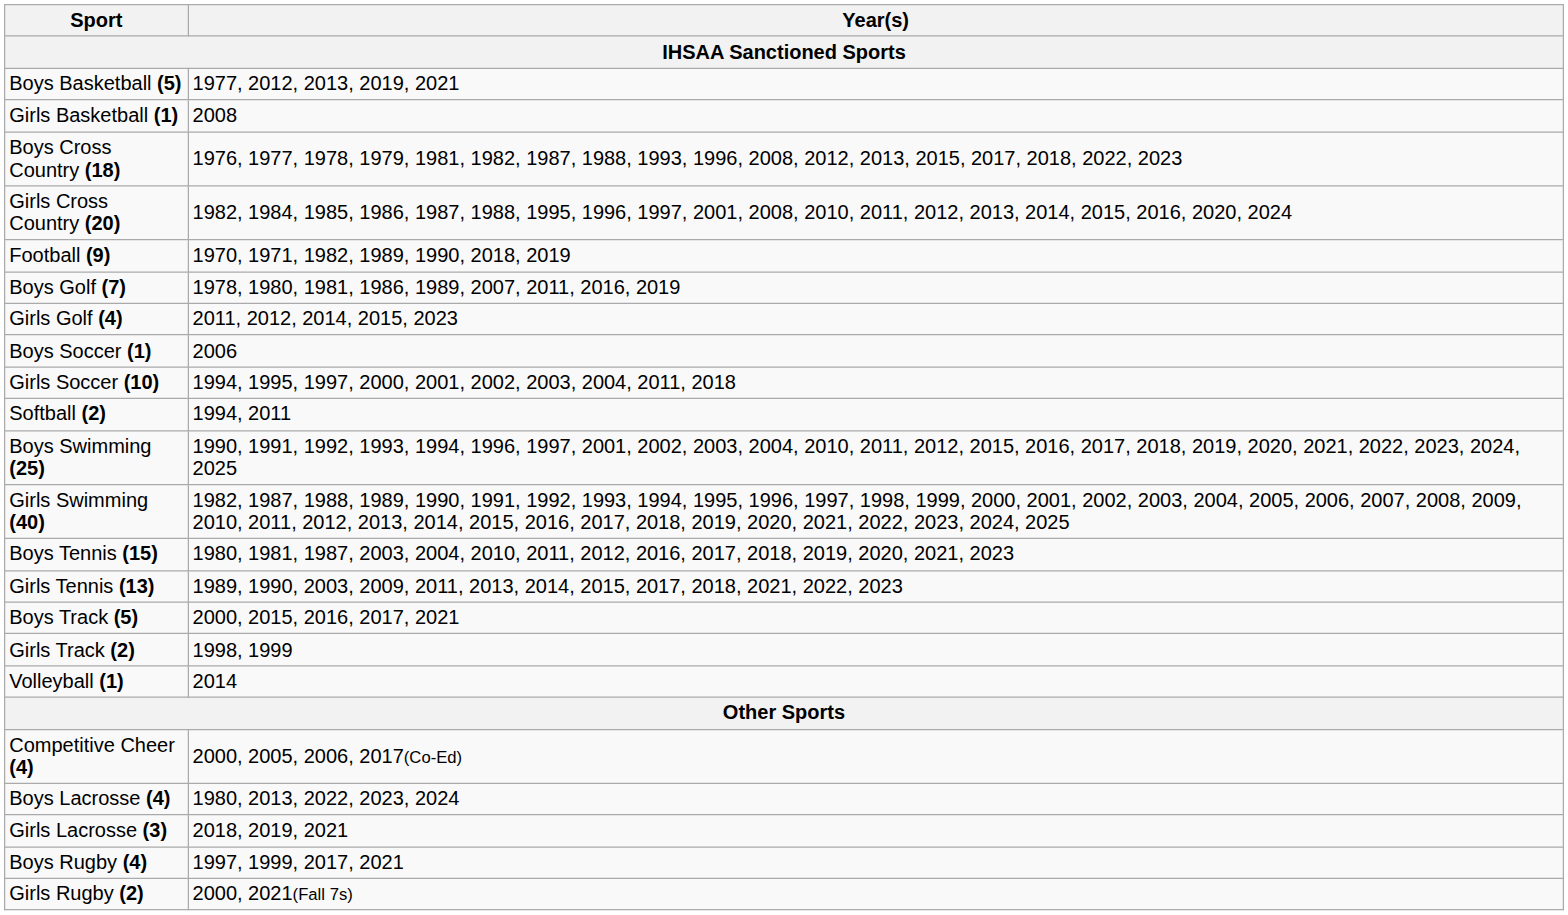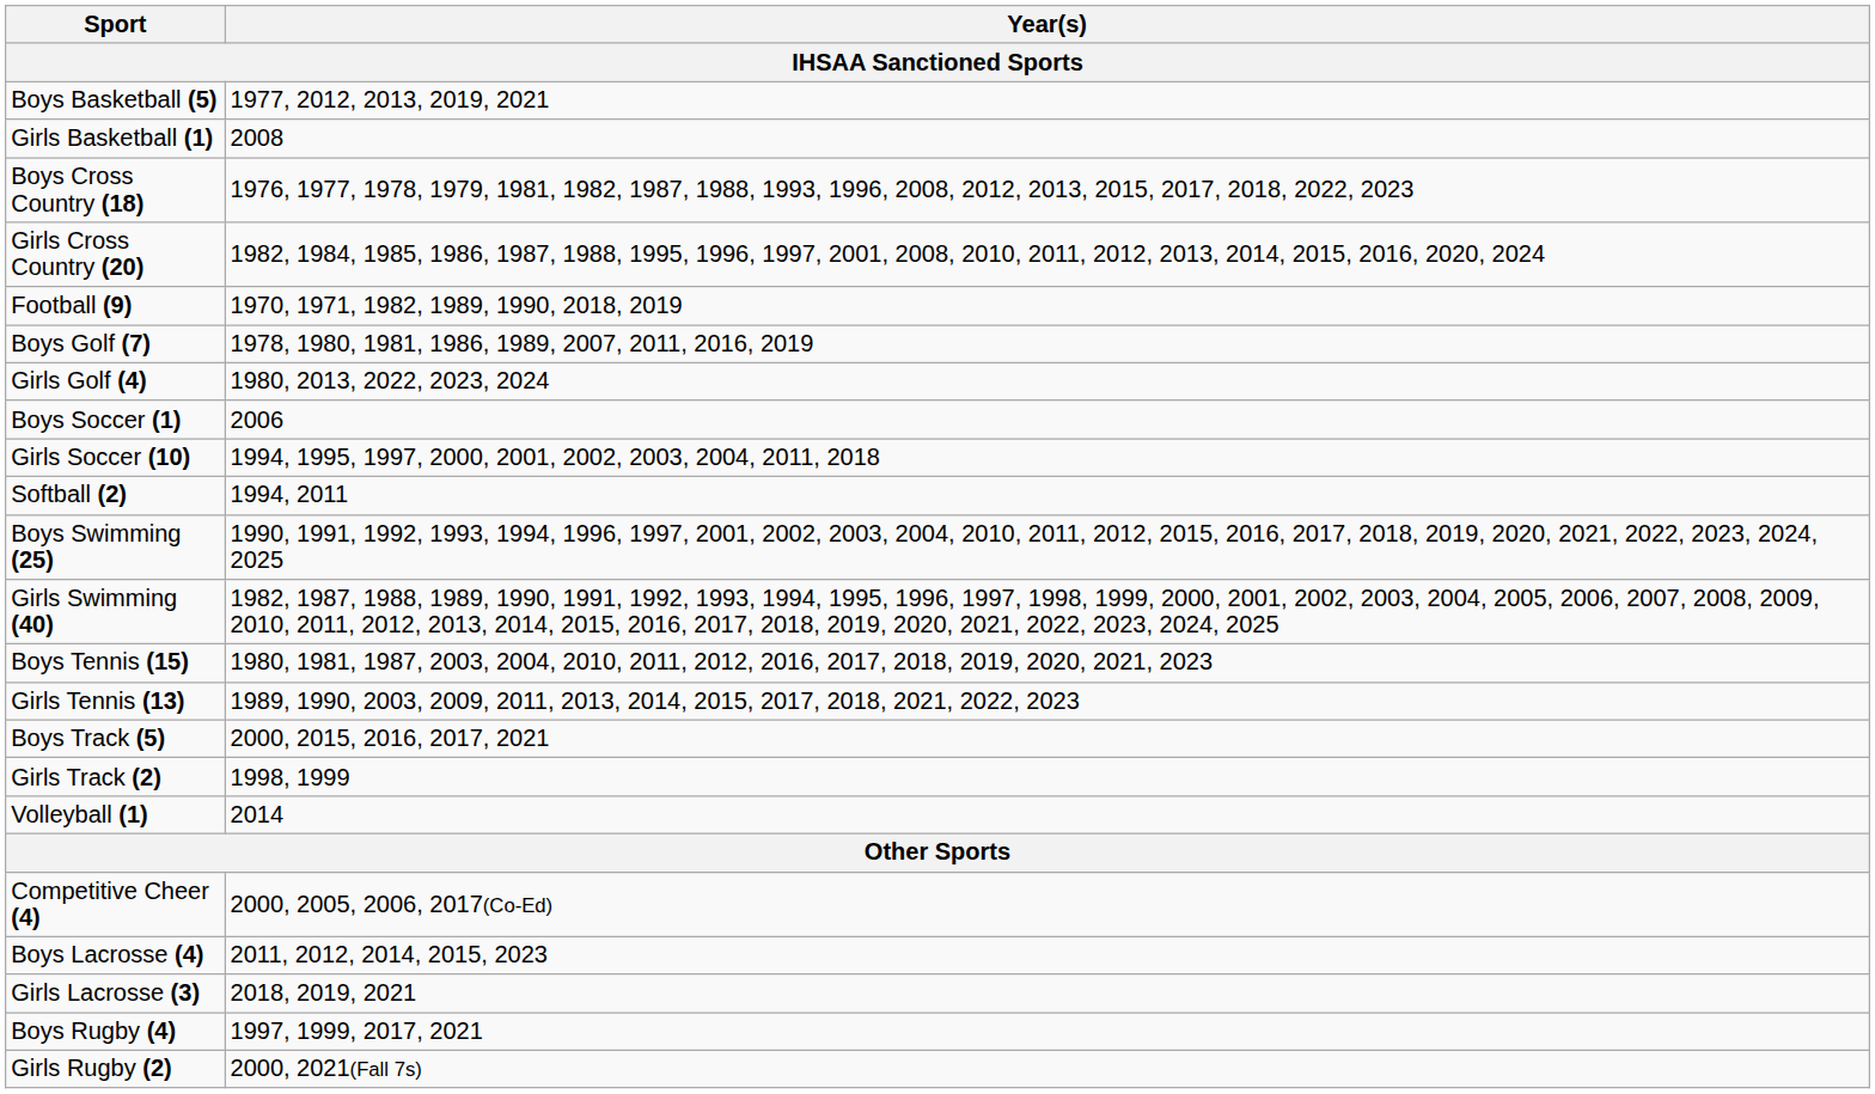Girls Golf (4) | Year(s): 2011, 2012, 2014, 2015, 2023 -> 1980, 2013, 2022, 2023, 2024
Boys Lacrosse (4) | Year(s): 1980, 2013, 2022, 2023, 2024 -> 2011, 2012, 2014, 2015, 2023
